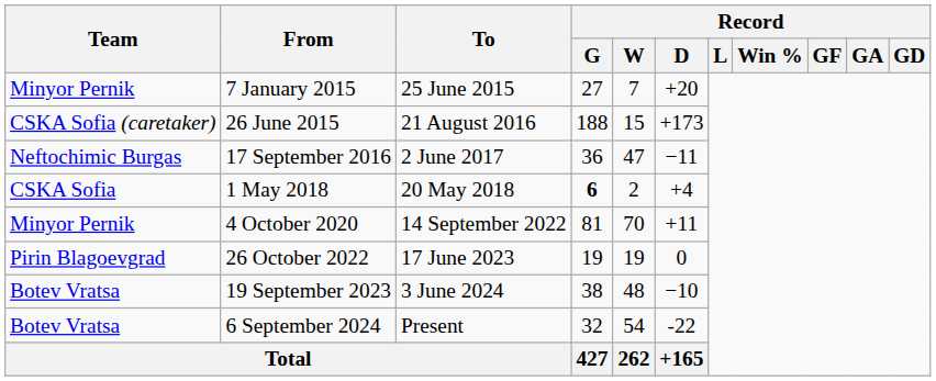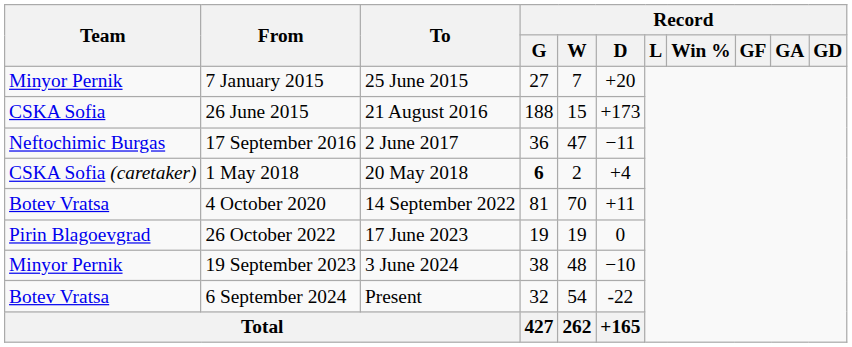26 June 2015 | Team: CSKA Sofia (caretaker) -> CSKA Sofia
1 May 2018 | Team: CSKA Sofia -> CSKA Sofia (caretaker)
4 October 2020 | Team: Minyor Pernik -> Botev Vratsa
19 September 2023 | Team: Botev Vratsa -> Minyor Pernik
